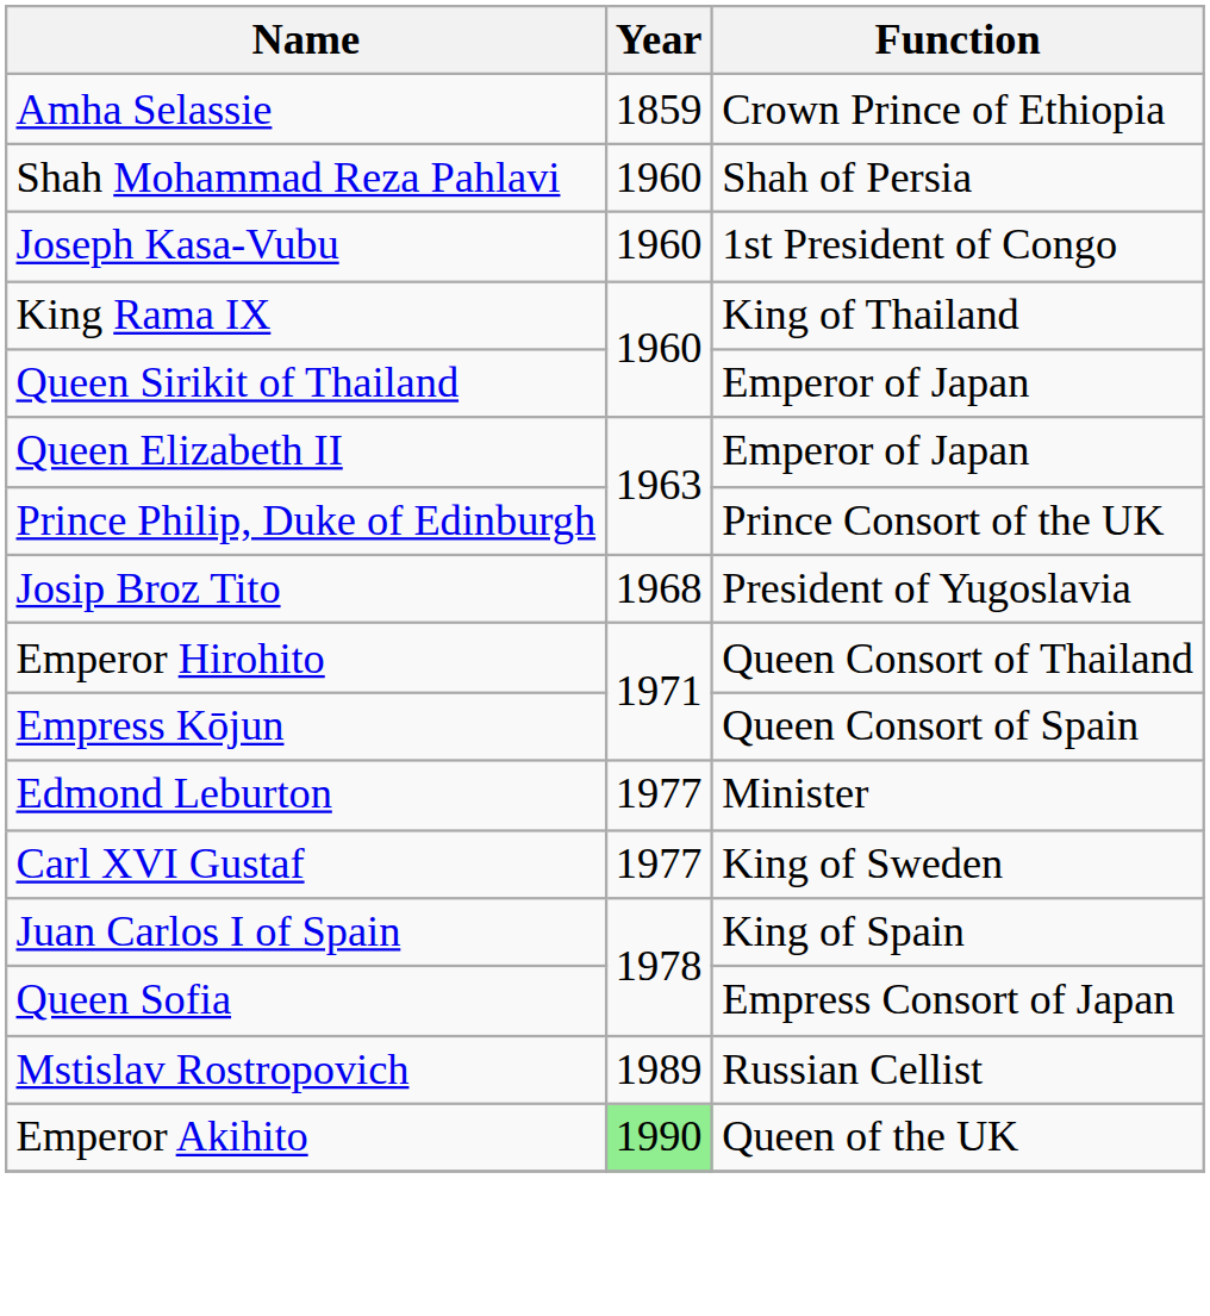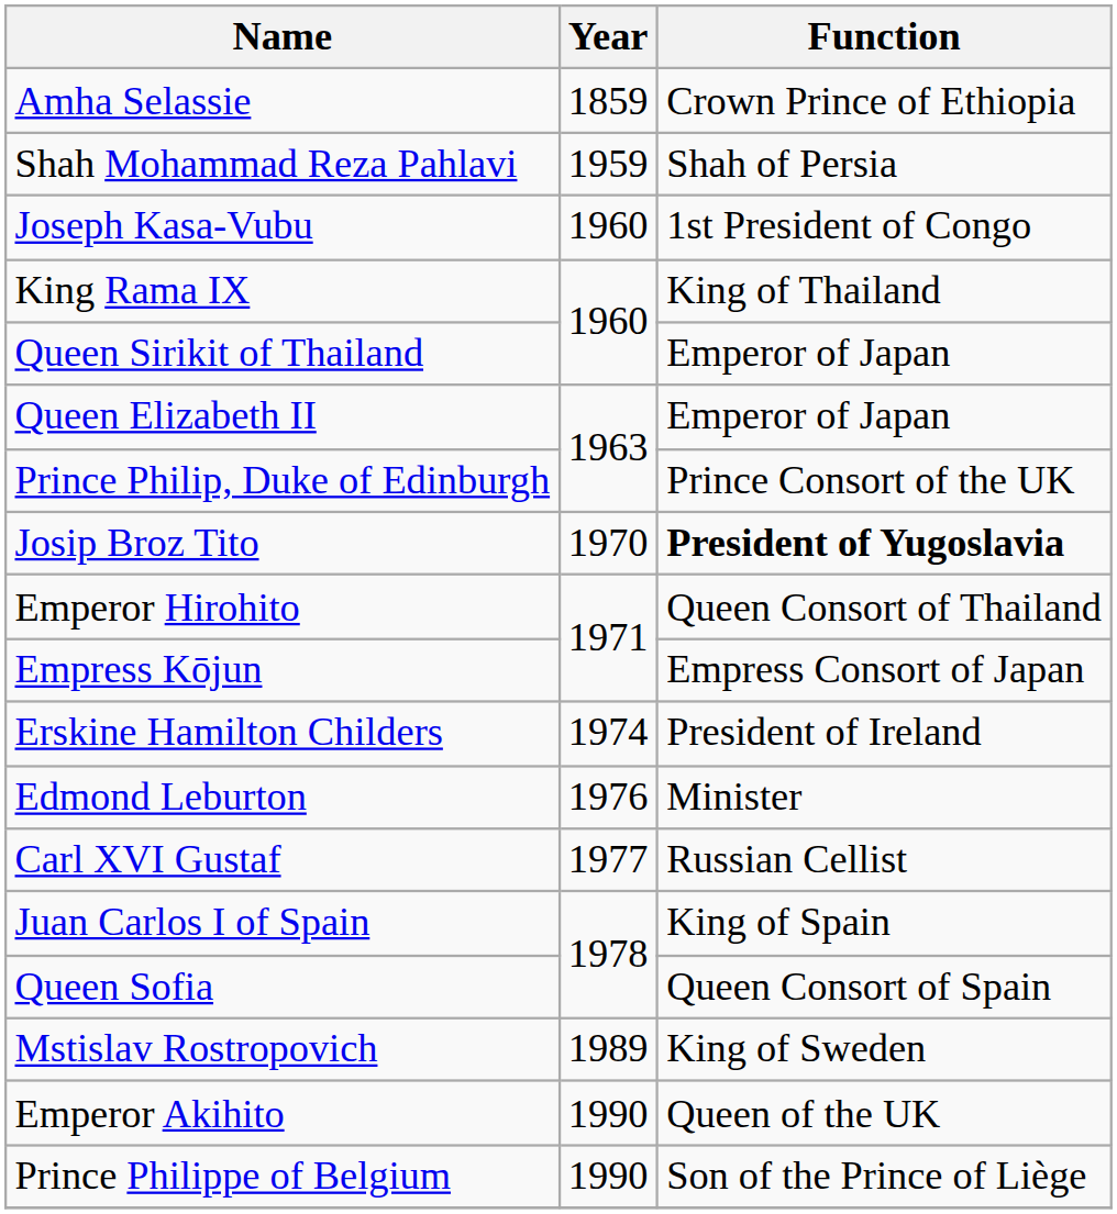Shah Mohammad Reza Pahlavi | Year: 1960 -> 1959
Josip Broz Tito | Year: 1968 -> 1970
Josip Broz Tito | Function: normal -> bold
Empress Kōjun | Function: Queen Consort of Spain -> Empress Consort of Japan
+ row: Erskine Hamilton Childers | 1974 | President of Ireland
Edmond Leburton | Year: 1977 -> 1976
Carl XVI Gustaf | Function: King of Sweden -> Russian Cellist
Queen Sofia | Function: Empress Consort of Japan -> Queen Consort of Spain
Mstislav Rostropovich | Function: Russian Cellist -> King of Sweden
Emperor Akihito | Year: lightgreen background -> no background
+ row: Prince Philippe of Belgium | 1990 | Son of the Prince of Liège
